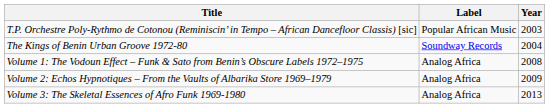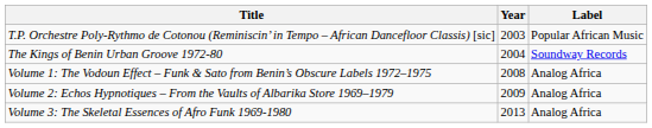columns swapped: Label <-> Year
